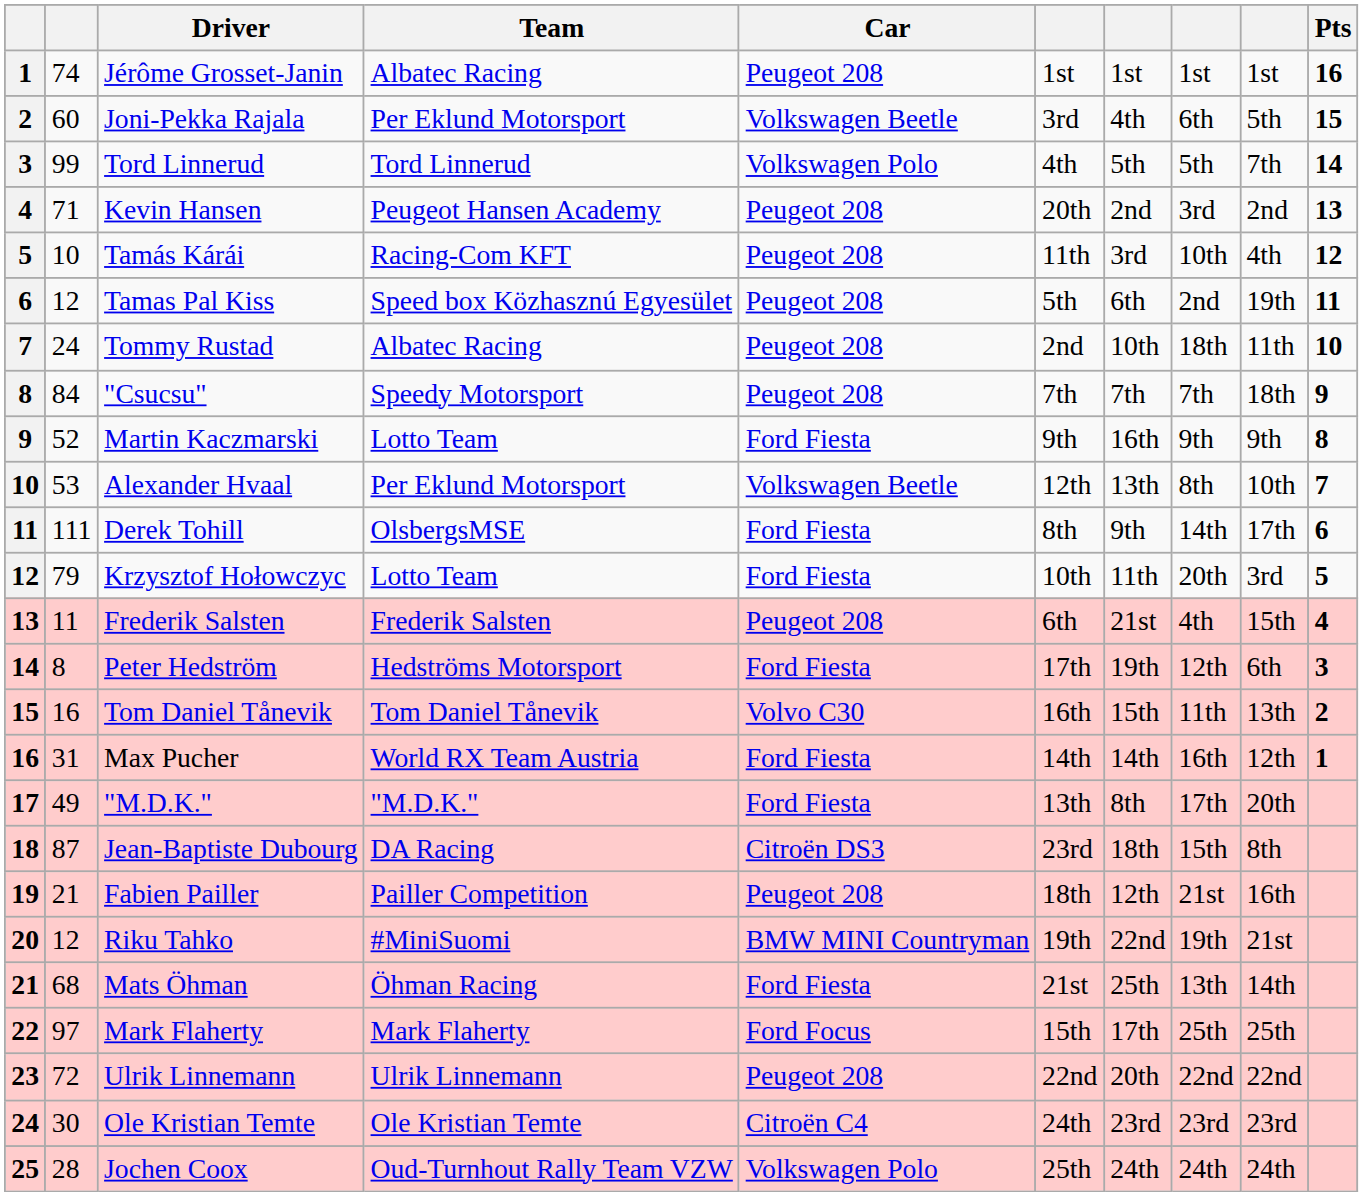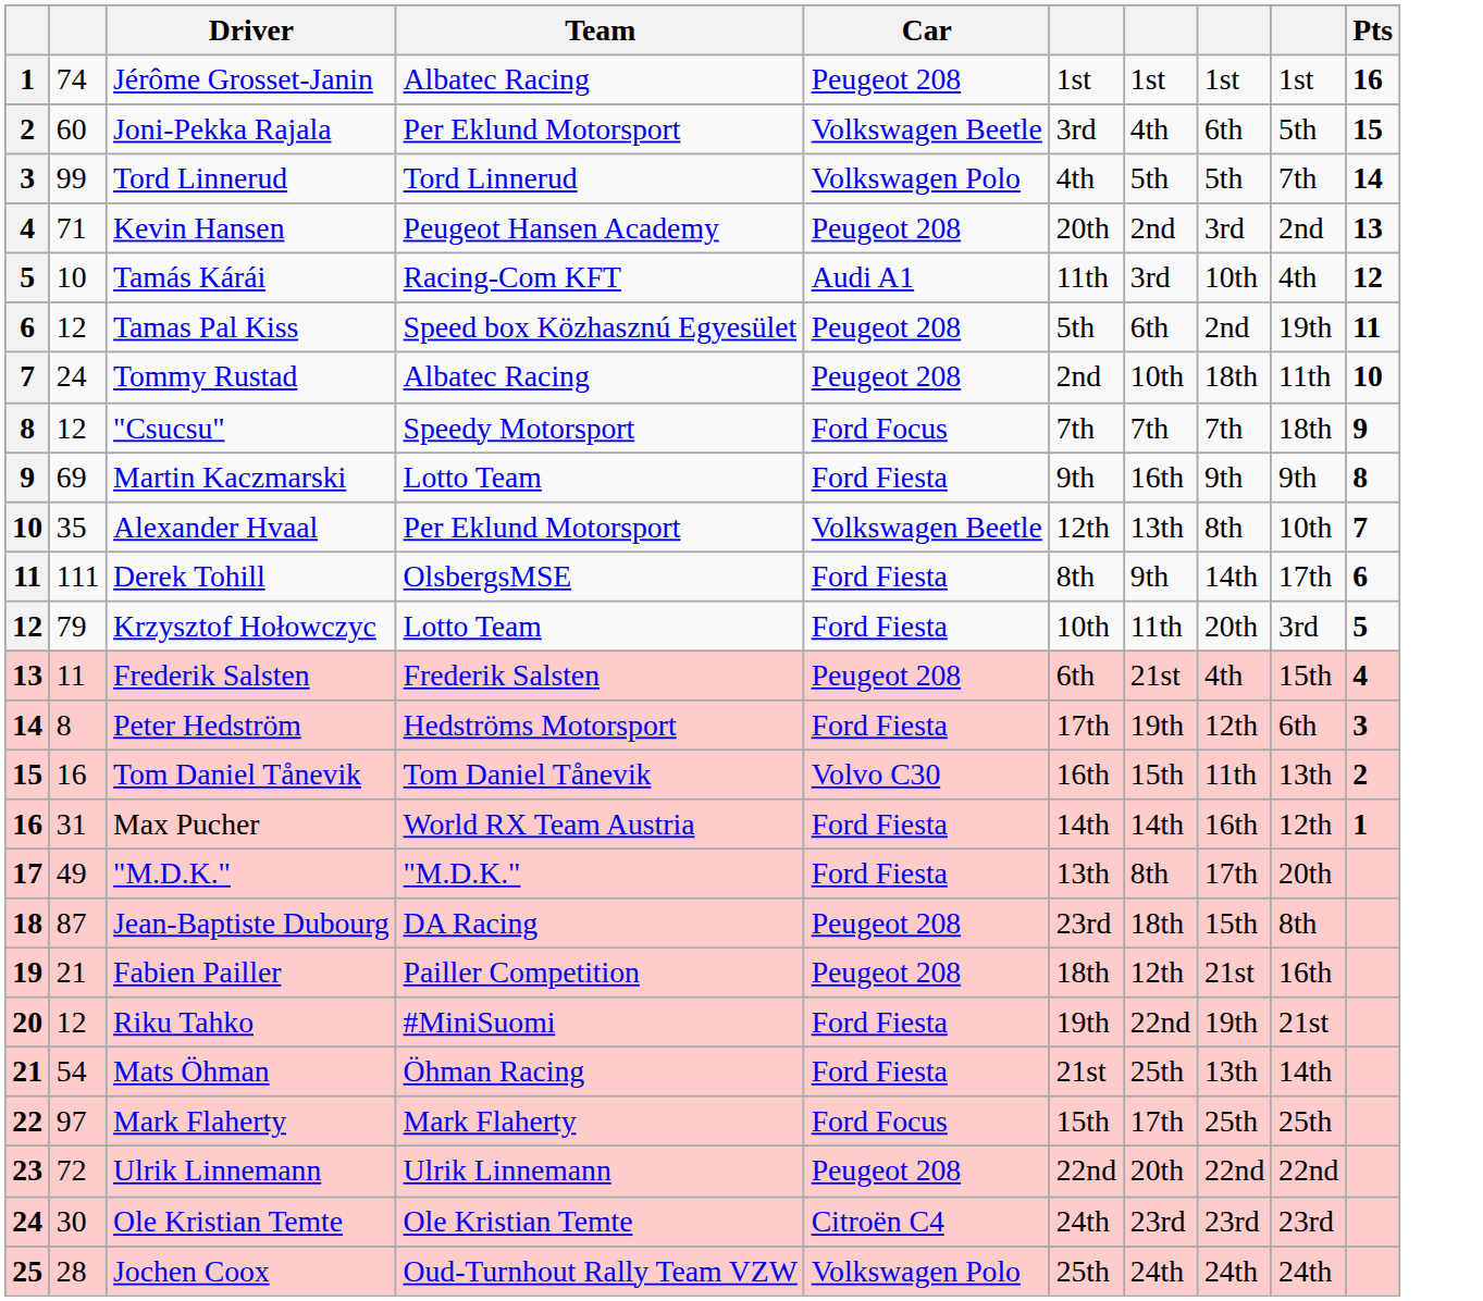Tamás Kárái | Car: Peugeot 208 -> Audi A1
"Csucsu" | column 2: 84 -> 12
"Csucsu" | Car: Peugeot 208 -> Ford Focus
Martin Kaczmarski | column 2: 52 -> 69
Alexander Hvaal | column 2: 53 -> 35
Jean-Baptiste Dubourg | Car: Citroën DS3 -> Peugeot 208
Riku Tahko | Car: BMW MINI Countryman -> Ford Fiesta
Mats Öhman | column 2: 68 -> 54
